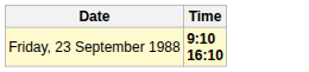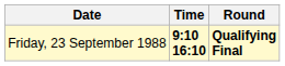+ column: Round | Qualifying Final
